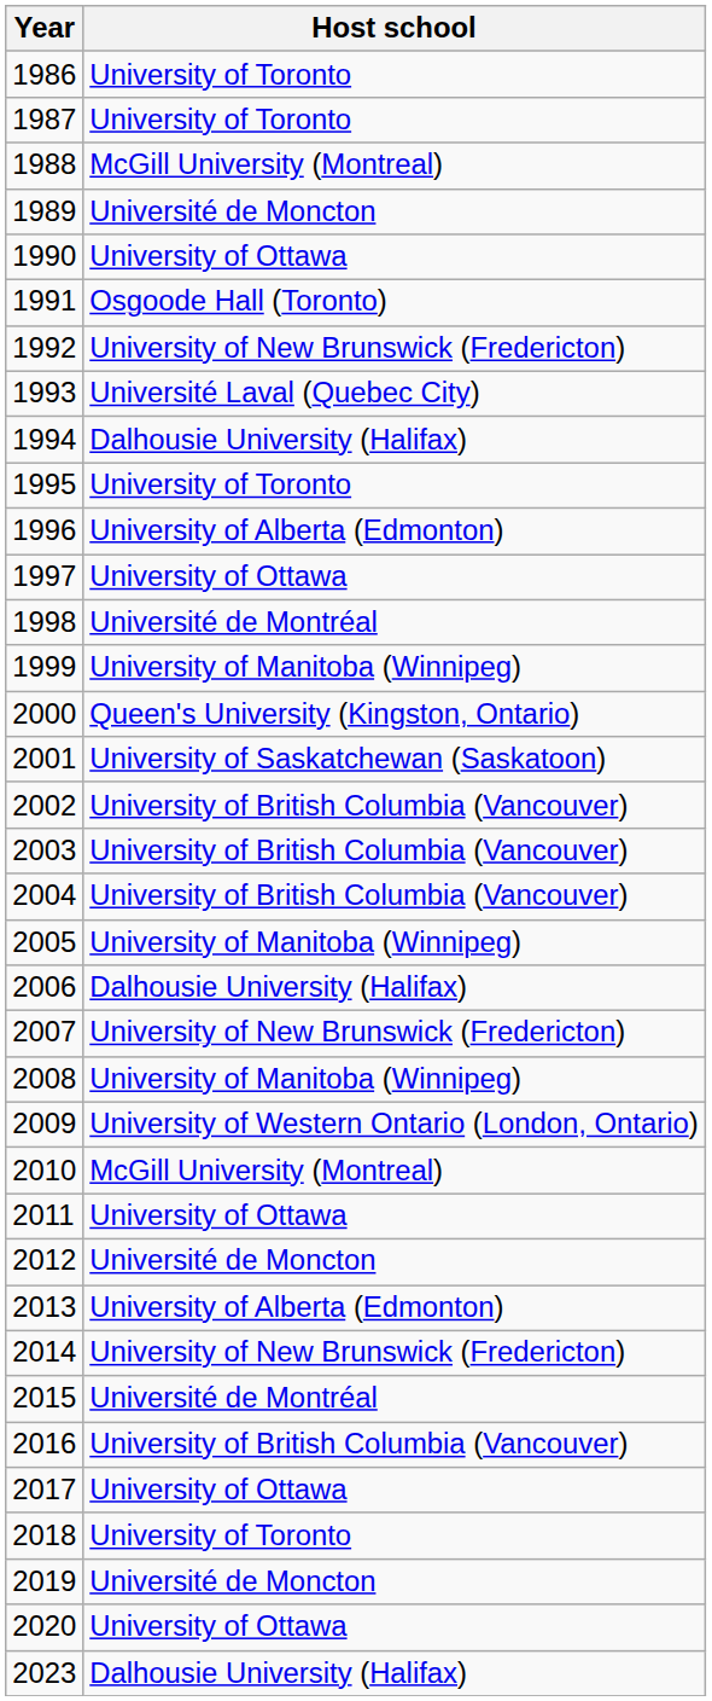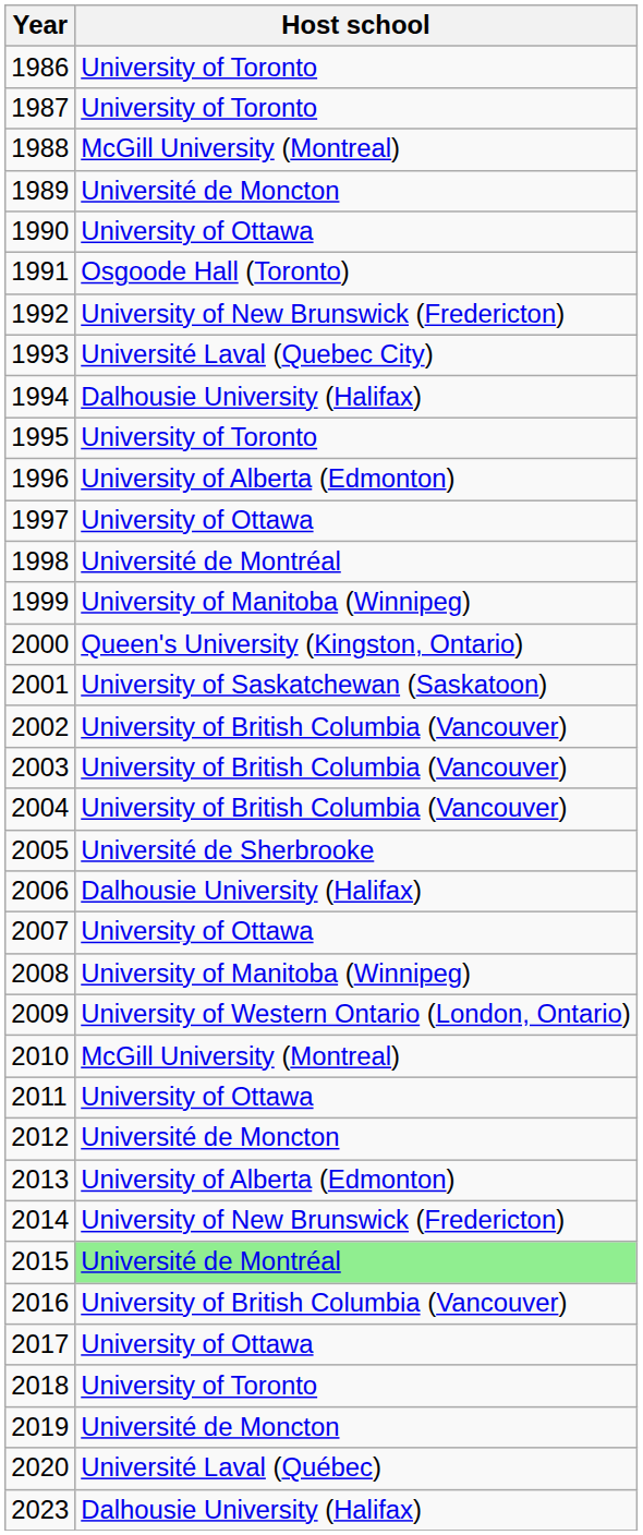2005 | Host school: University of Manitoba (Winnipeg) -> Université de Sherbrooke
2007 | Host school: University of New Brunswick (Fredericton) -> University of Ottawa
2015 | Host school: no background -> lightgreen background
2020 | Host school: University of Ottawa -> Université Laval (Québec)
